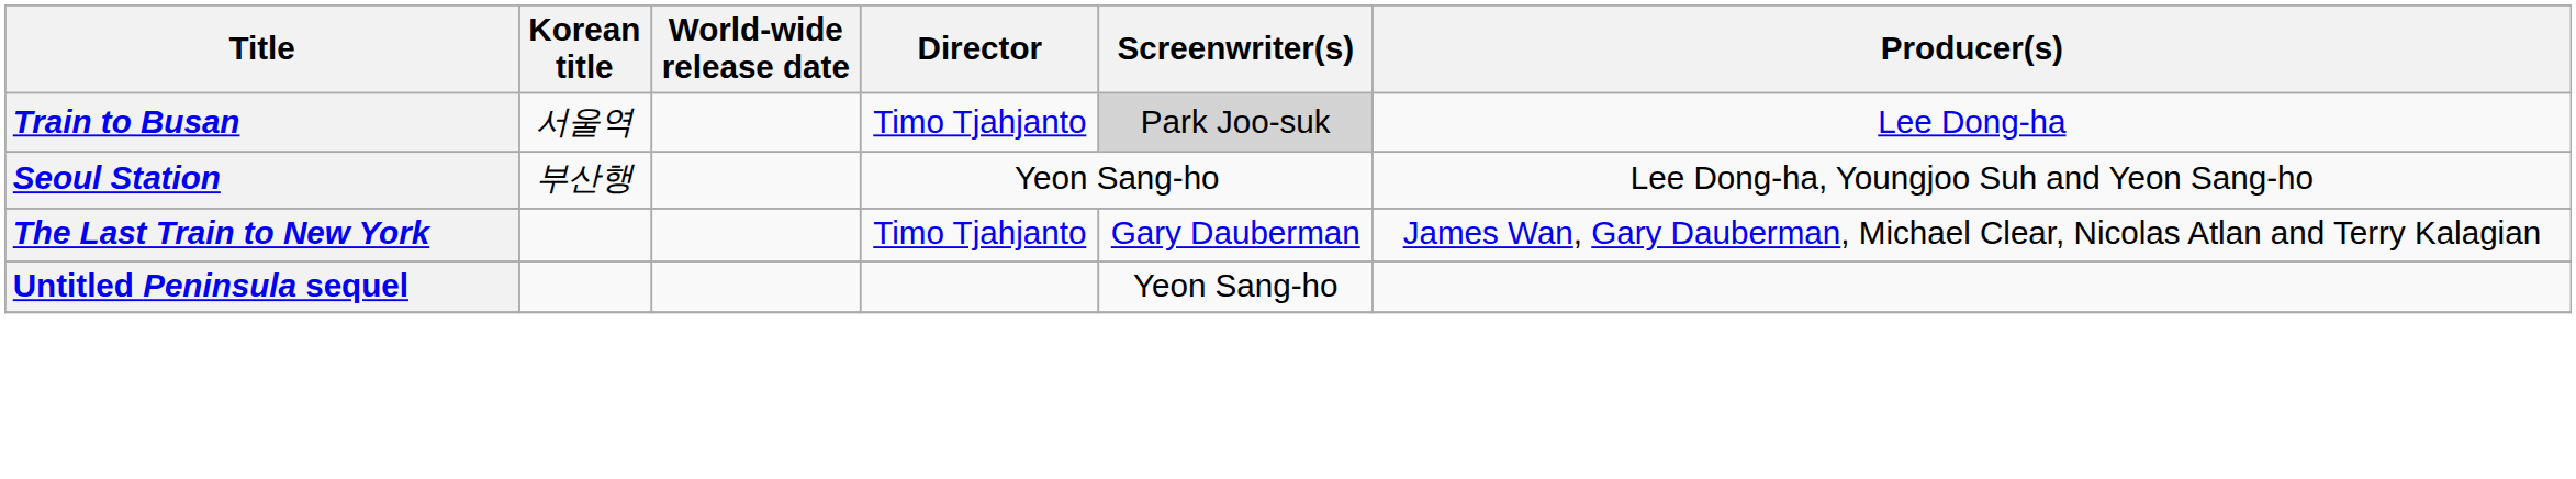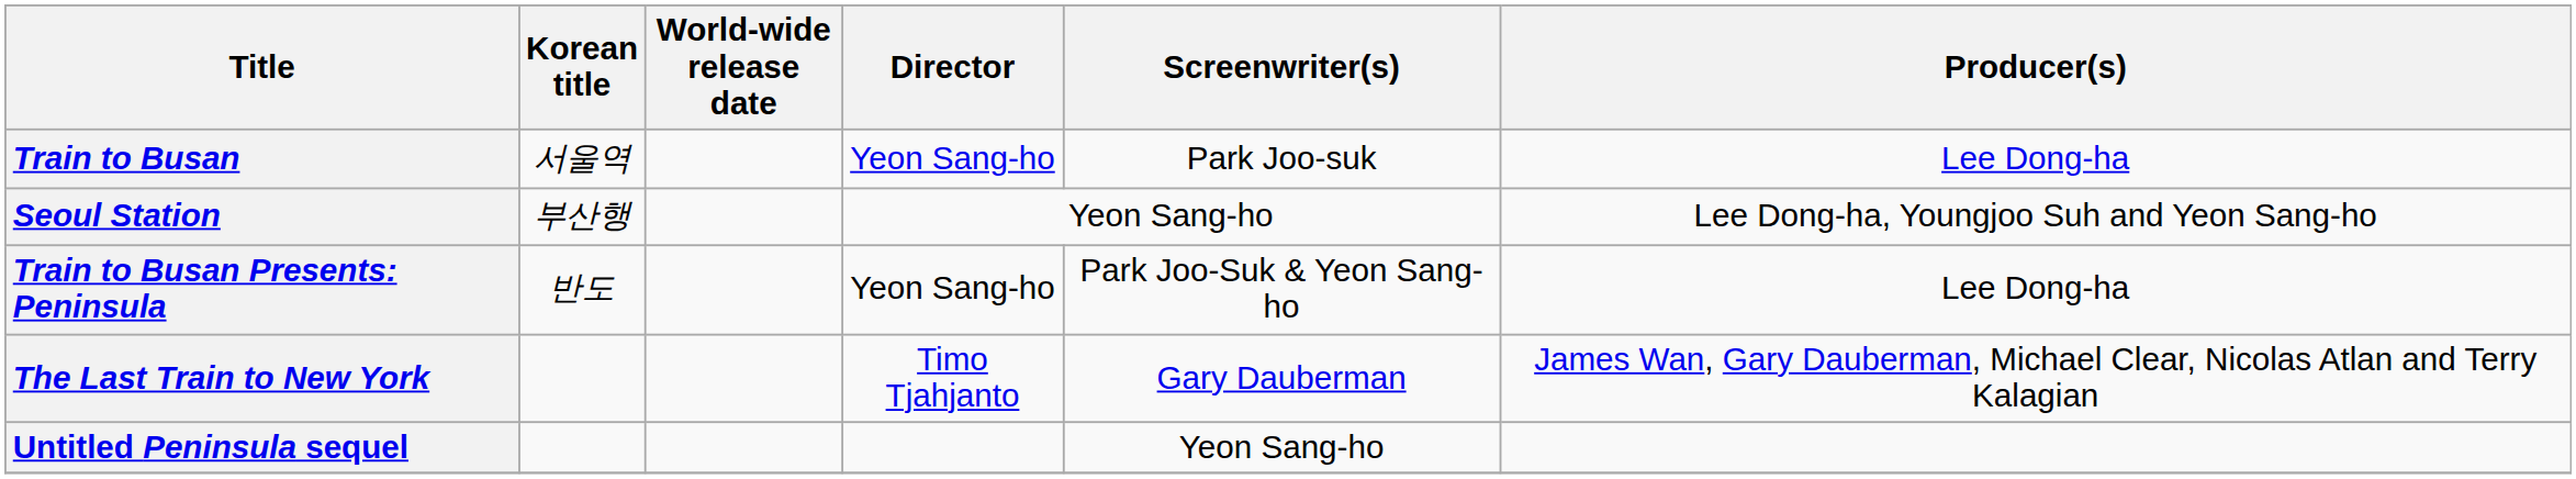Train to Busan | Director: Timo Tjahjanto -> Yeon Sang-ho
Train to Busan | Screenwriter(s): lightgrey background -> no background
+ row: Train to Busan Presents: Peninsula | 반도 | Yeon Sang-ho | Park Joo-Suk & Yeon Sang-ho | Lee Dong-ha
